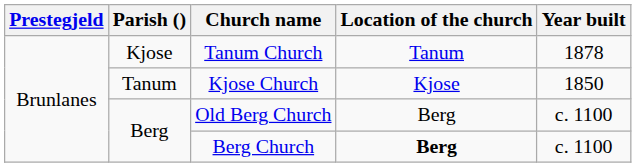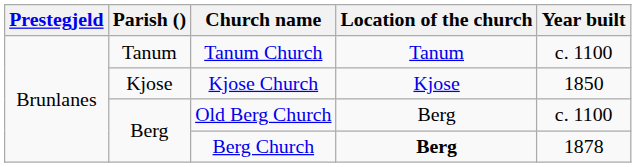Tanum Church | Parish (): Kjose -> Tanum
Tanum Church | Year built: 1878 -> c. 1100
Kjose Church | Parish (): Tanum -> Kjose
Berg Church | Year built: c. 1100 -> 1878
